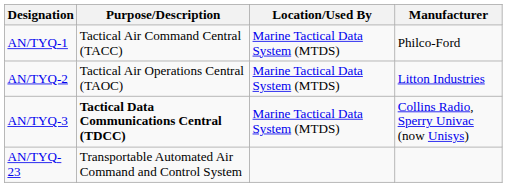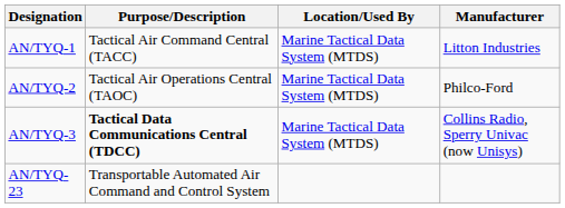AN/TYQ-1 | Manufacturer: Philco-Ford -> Litton Industries
AN/TYQ-2 | Manufacturer: Litton Industries -> Philco-Ford
